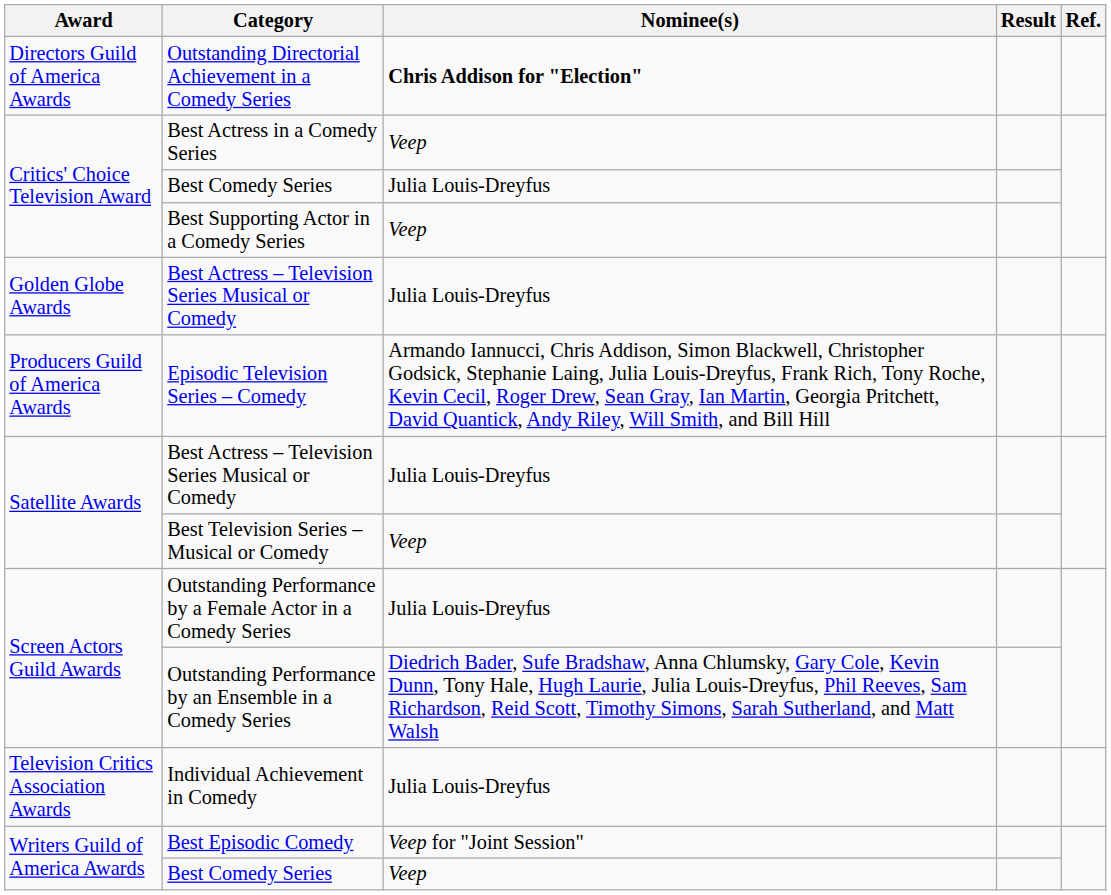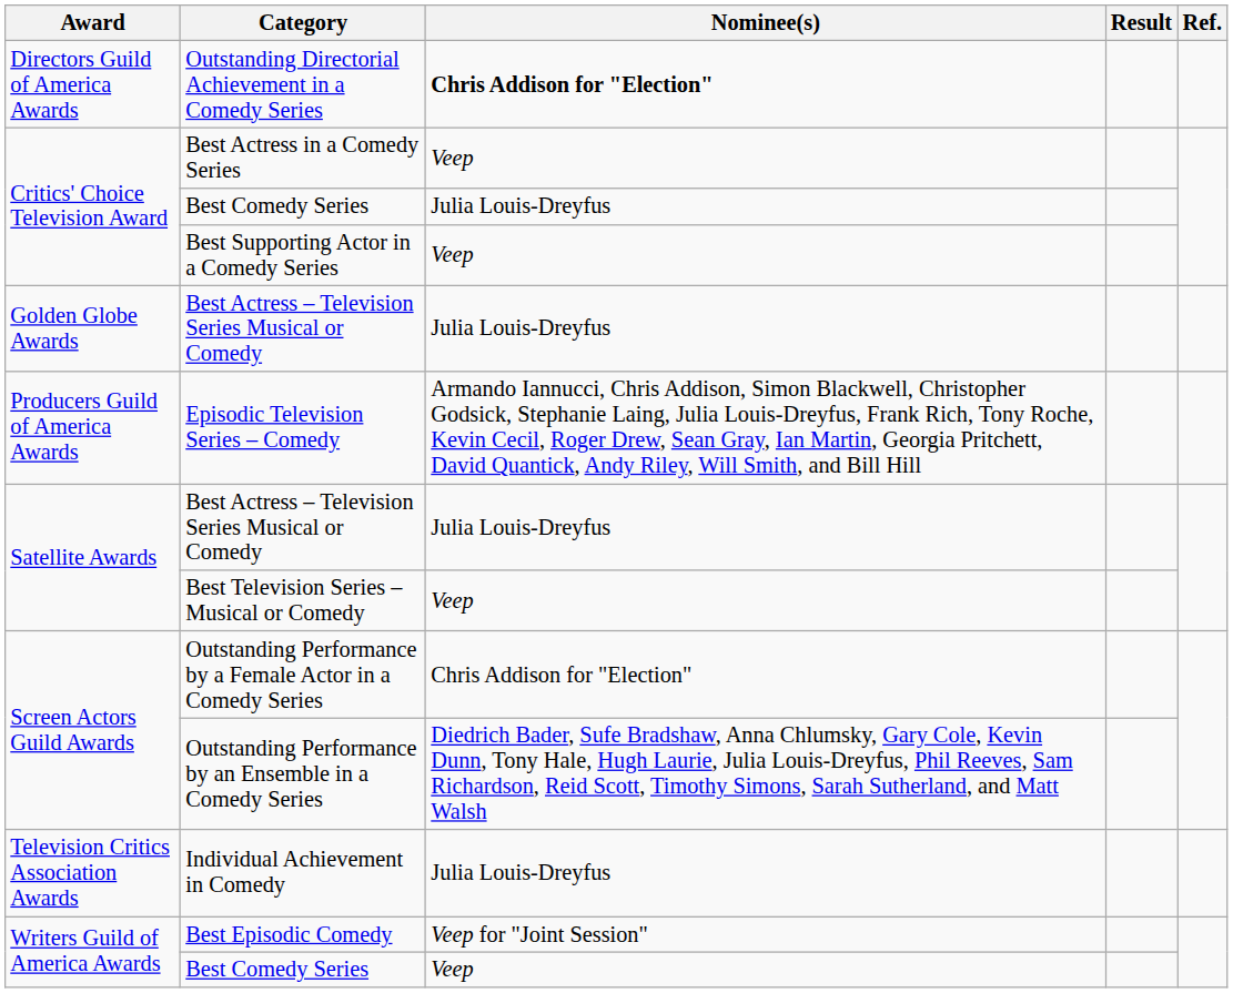Outstanding Performance by a Female Actor in a Comedy Series | Nominee(s): Julia Louis-Dreyfus -> Chris Addison for "Election"
